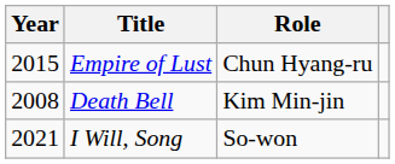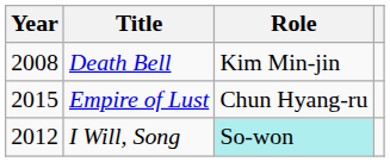rows swapped: Death Bell <-> Empire of Lust
I Will, Song | Year: 2021 -> 2012
I Will, Song | Role: no background -> paleturquoise background
